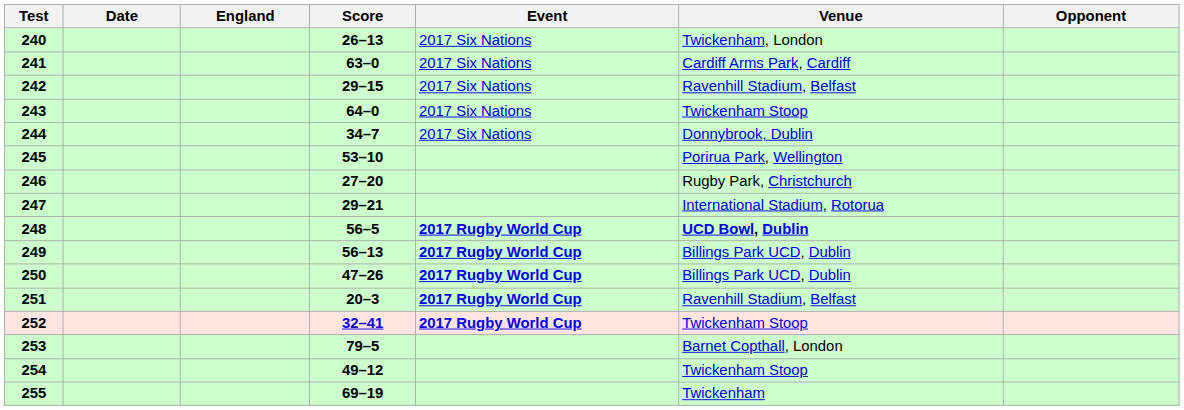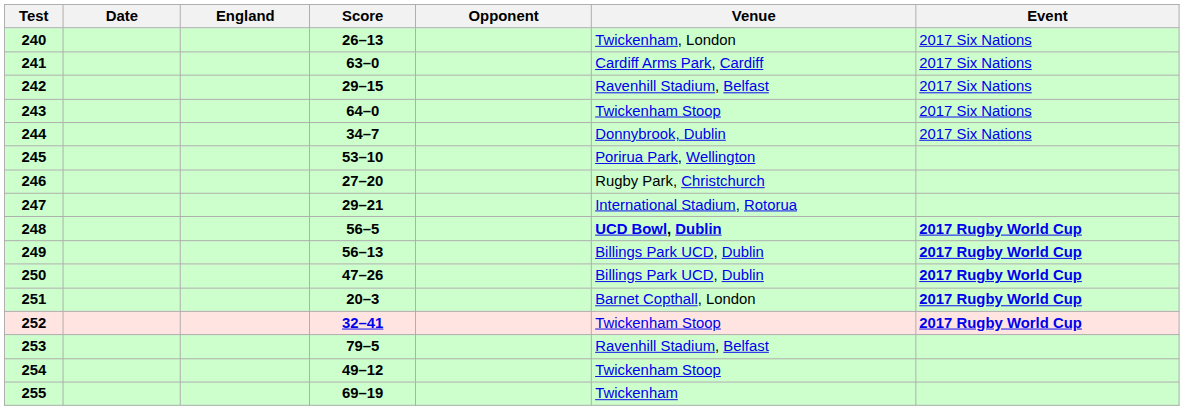columns swapped: Opponent <-> Event
251 | Venue: Ravenhill Stadium, Belfast -> Barnet Copthall, London
253 | Venue: Barnet Copthall, London -> Ravenhill Stadium, Belfast
